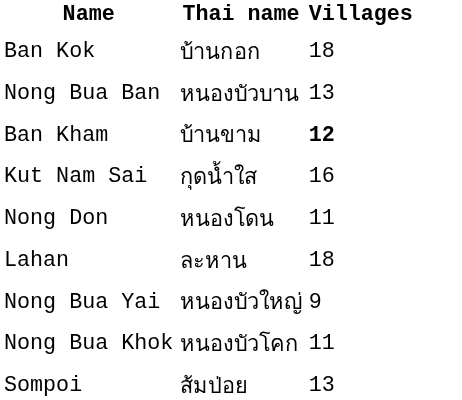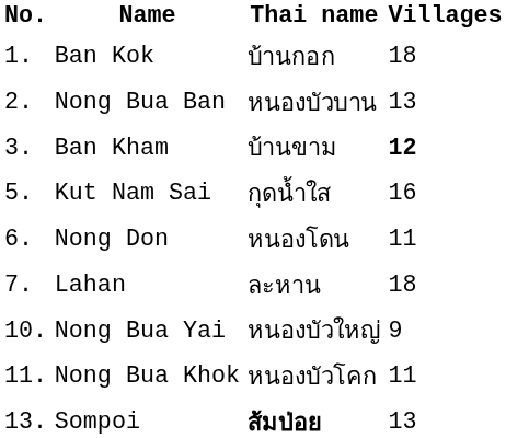+ column: No. | 1. | 2. | 3. | 5. | 6. | 7. | 10. | 11. | 13.
Sompoi | Thai name: normal -> bold
